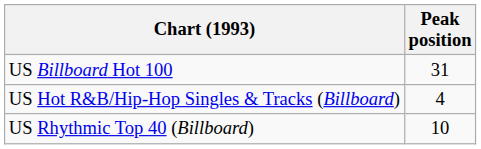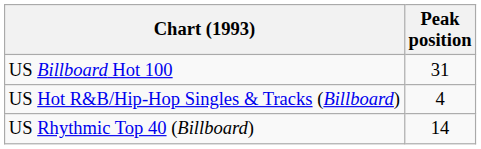US Rhythmic Top 40 (Billboard) | Peak position: 10 -> 14
